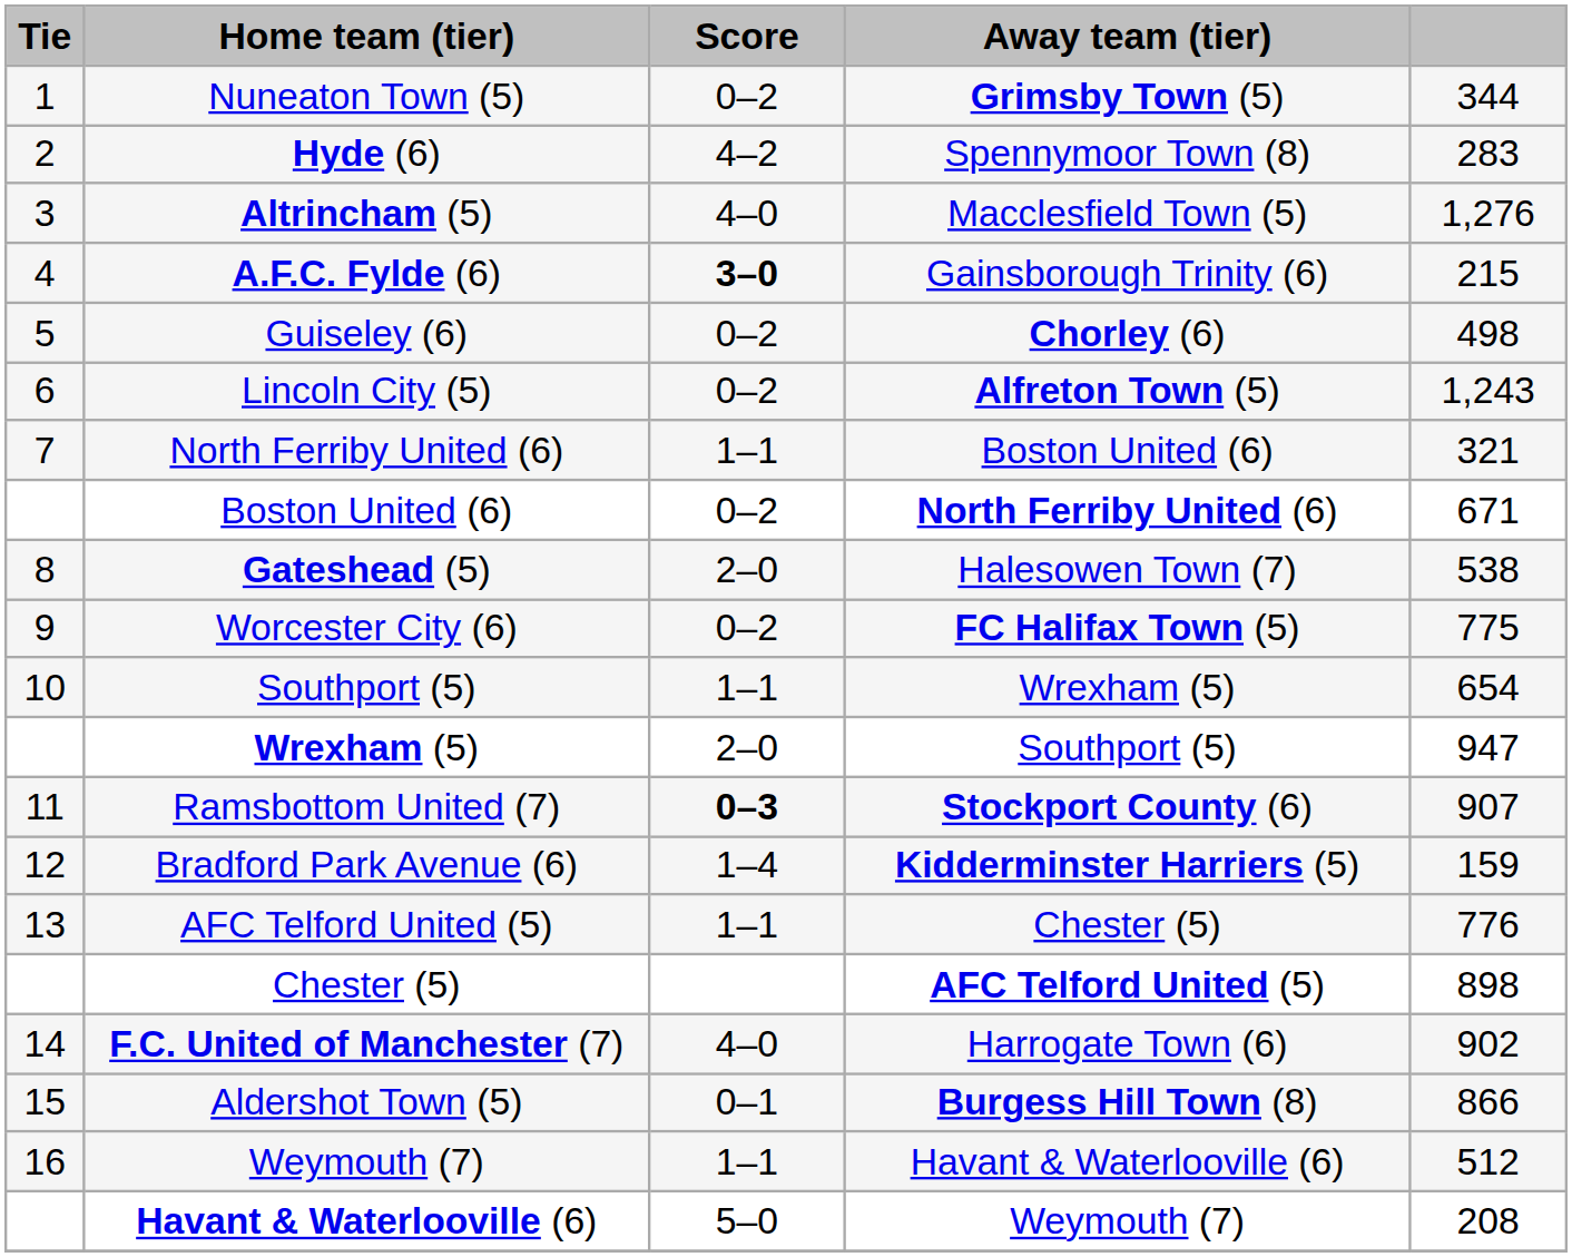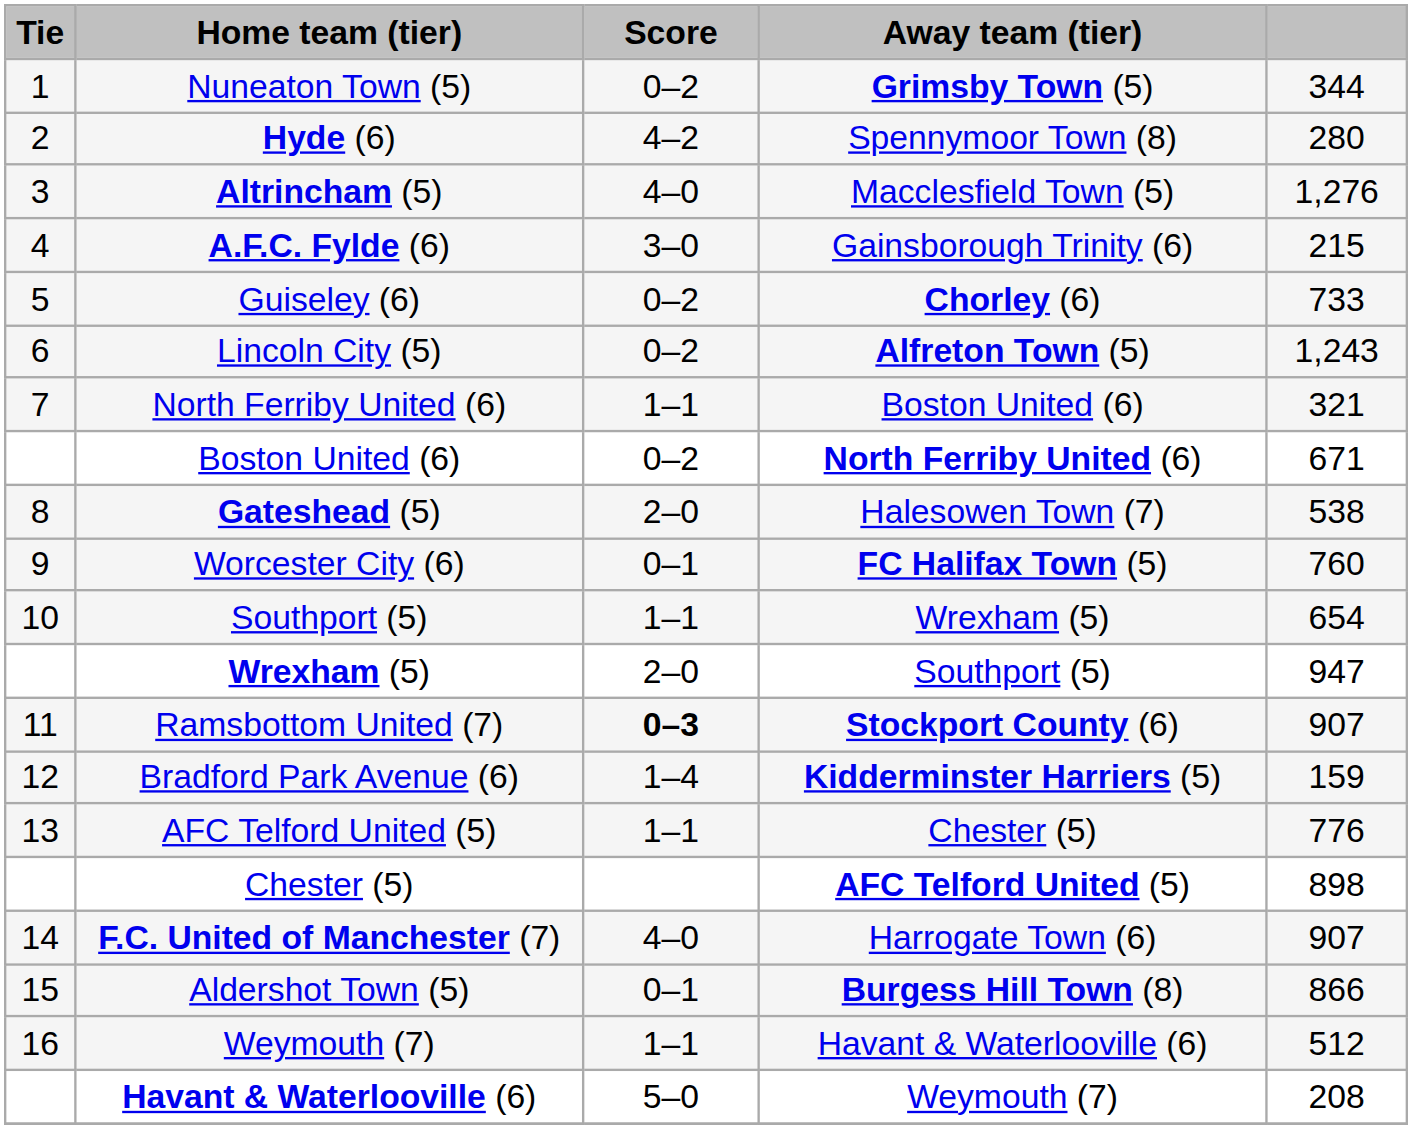Hyde (6) | column 5: 283 -> 280
A.F.C. Fylde (6) | Score: bold -> normal
Guiseley (6) | column 5: 498 -> 733
Worcester City (6) | Score: 0–2 -> 0–1
Worcester City (6) | column 5: 775 -> 760
F.C. United of Manchester (7) | column 5: 902 -> 907
